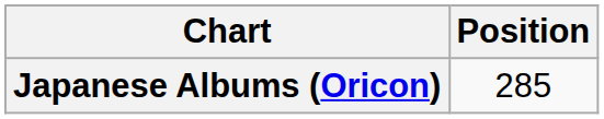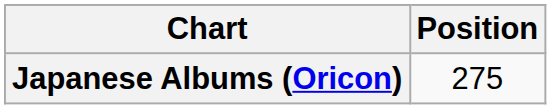Japanese Albums (Oricon) | Position: 285 -> 275
